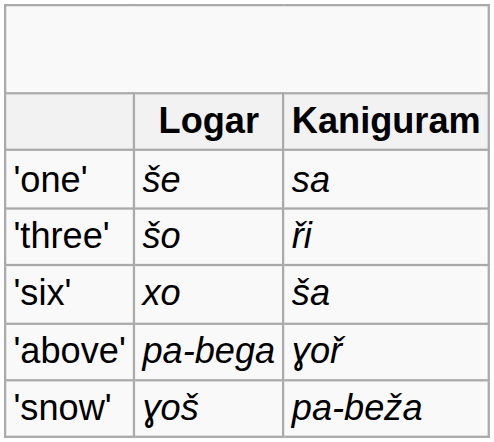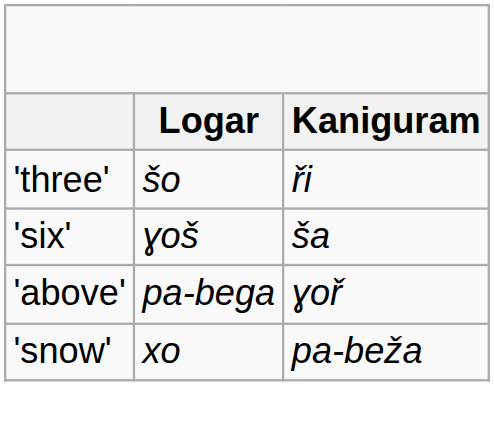- row: 'one' | še | sa
'six' | Logar: xo -> ɣoš
'snow' | Logar: ɣoš -> xo
